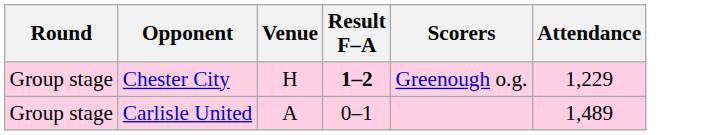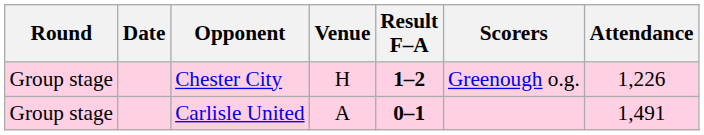+ column: Date
Chester City | Attendance: 1,229 -> 1,226
Carlisle United | Result F–A: normal -> bold
Carlisle United | Attendance: 1,489 -> 1,491
